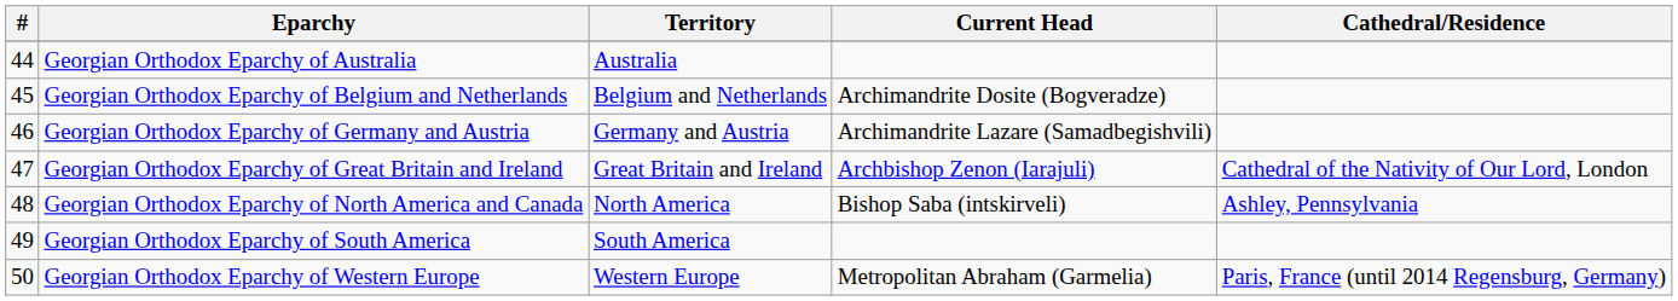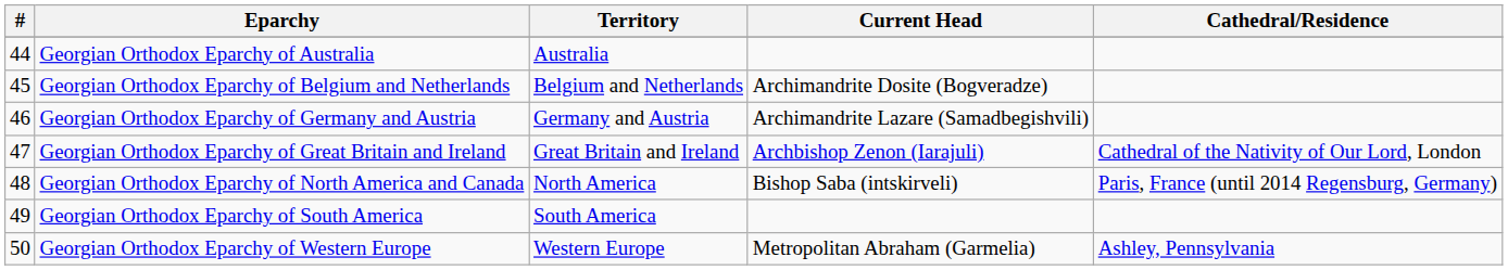Georgian Orthodox Eparchy of North America and Canada | Cathedral/Residence: Ashley, Pennsylvania -> Paris, France (until 2014 Regensburg, Germany)
Georgian Orthodox Eparchy of Western Europe | Cathedral/Residence: Paris, France (until 2014 Regensburg, Germany) -> Ashley, Pennsylvania
